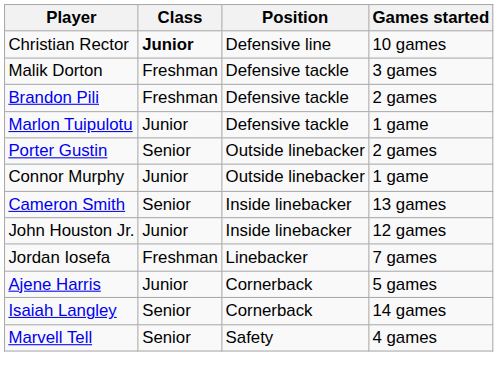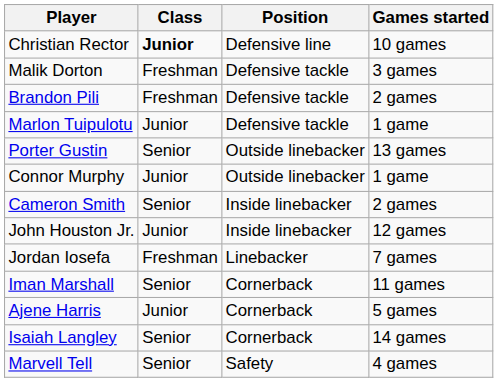Porter Gustin | Games started: 2 games -> 13 games
Cameron Smith | Games started: 13 games -> 2 games
+ row: Iman Marshall | Senior | Cornerback | 11 games
